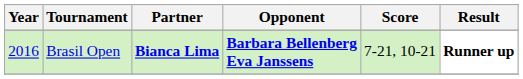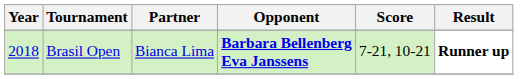Brasil Open | Year: 2016 -> 2018
Brasil Open | Partner: bold -> normal
